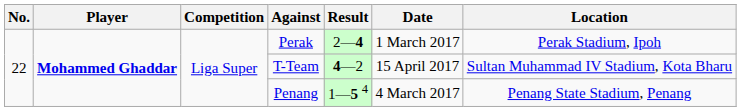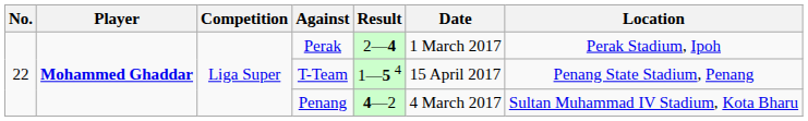T-Team | Result: 4—2 -> 1—5 4
T-Team | Location: Sultan Muhammad IV Stadium, Kota Bharu -> Penang State Stadium, Penang
Penang | Result: 1—5 4 -> 4—2
Penang | Location: Penang State Stadium, Penang -> Sultan Muhammad IV Stadium, Kota Bharu
